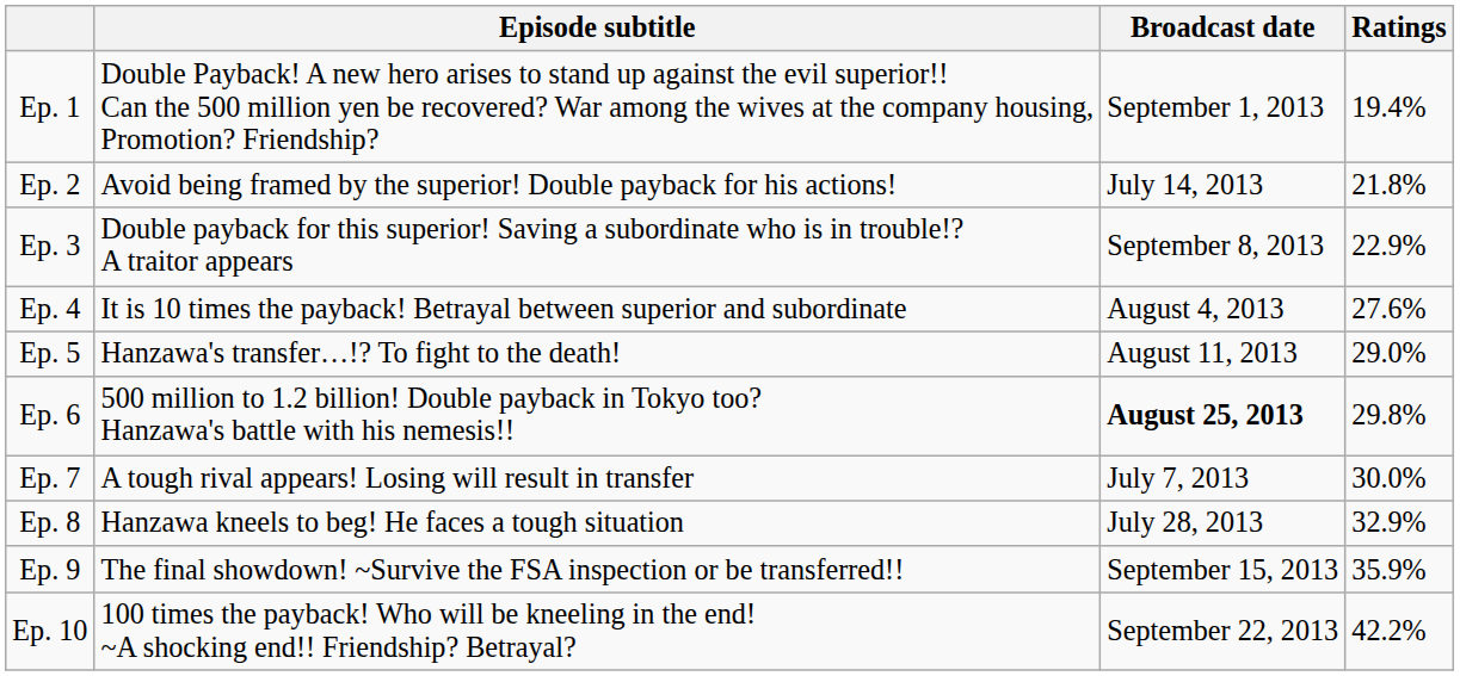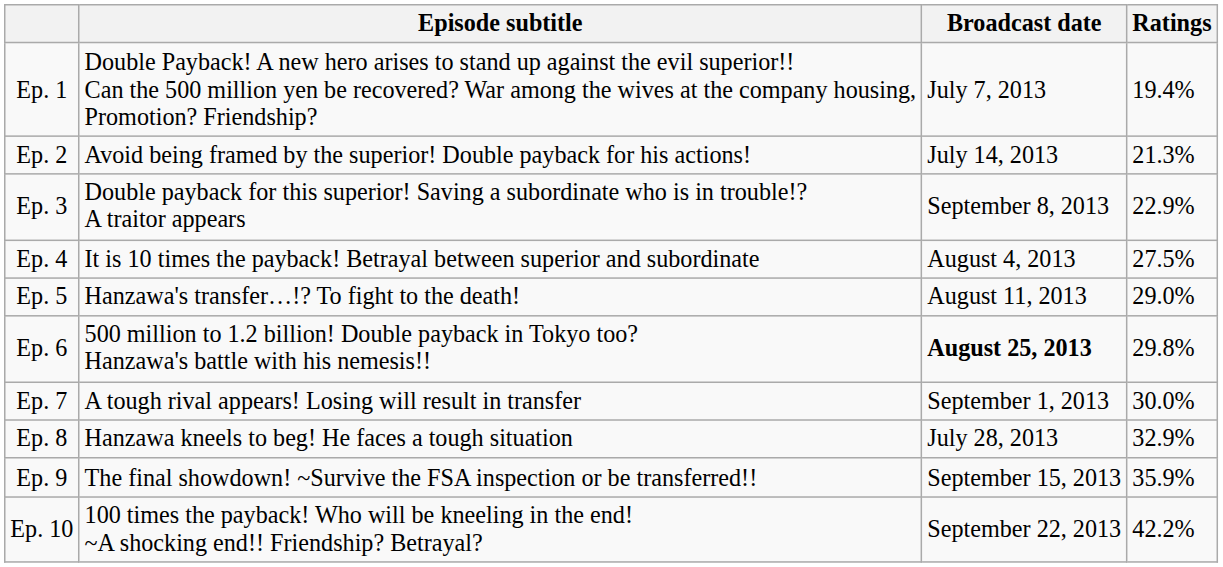Ep. 1 | Broadcast date: September 1, 2013 -> July 7, 2013
Ep. 2 | Ratings: 21.8% -> 21.3%
Ep. 4 | Ratings: 27.6% -> 27.5%
Ep. 7 | Broadcast date: July 7, 2013 -> September 1, 2013
